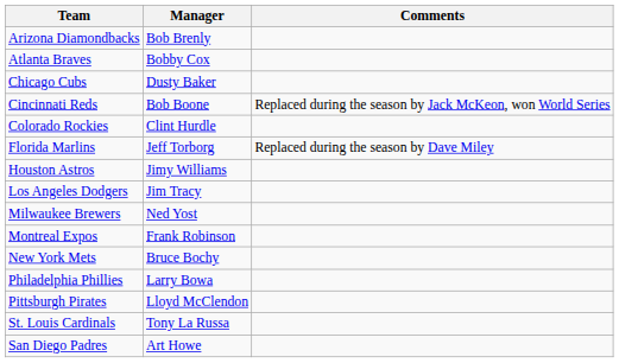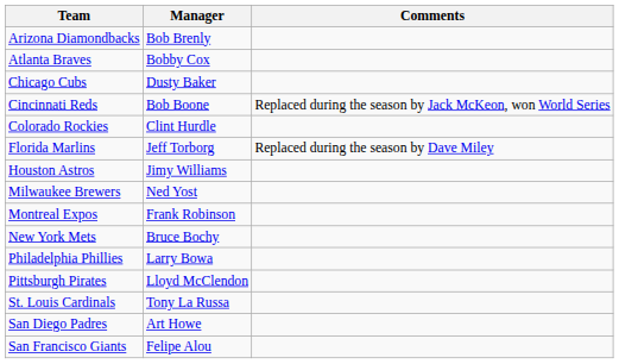- row: Los Angeles Dodgers | Jim Tracy
+ row: San Francisco Giants | Felipe Alou
